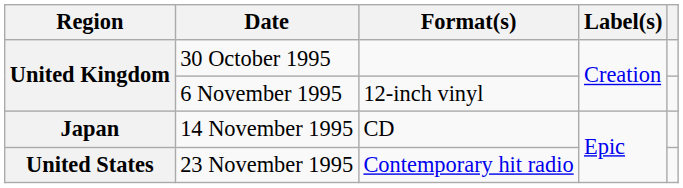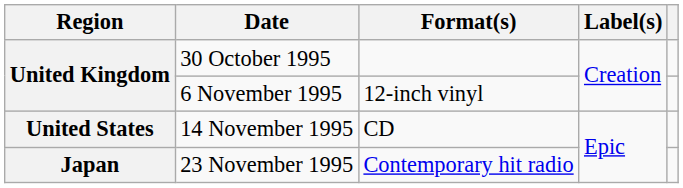14 November 1995 | Region: Japan -> United States
23 November 1995 | Region: United States -> Japan
